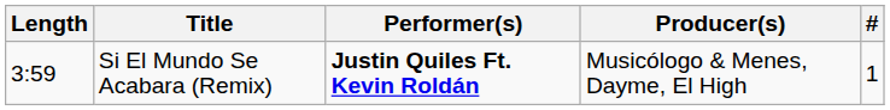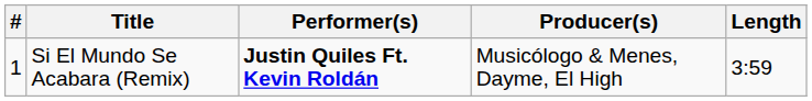columns swapped: # <-> Length
